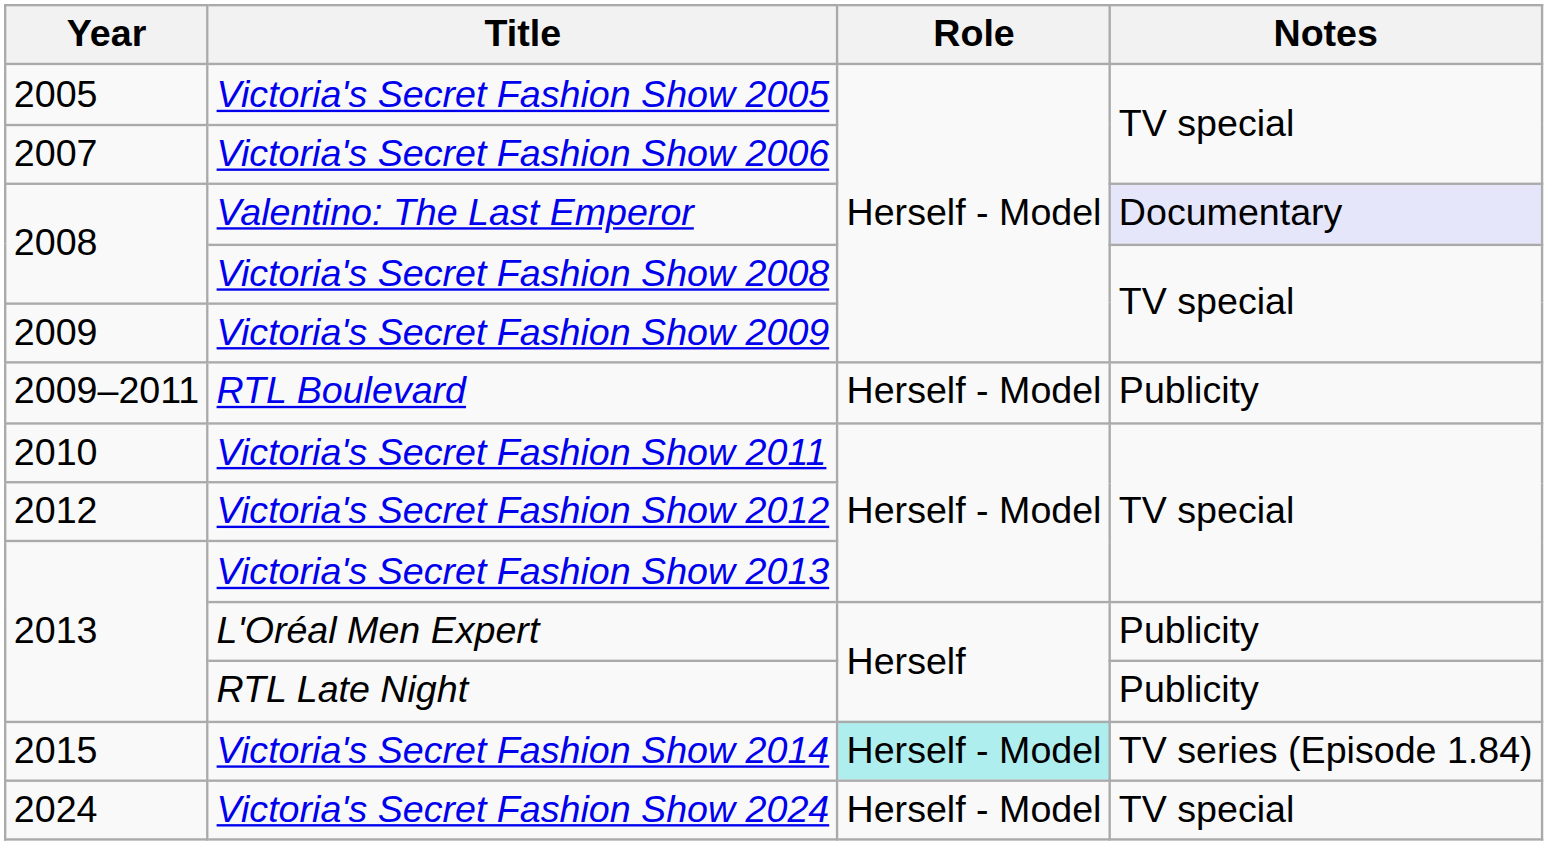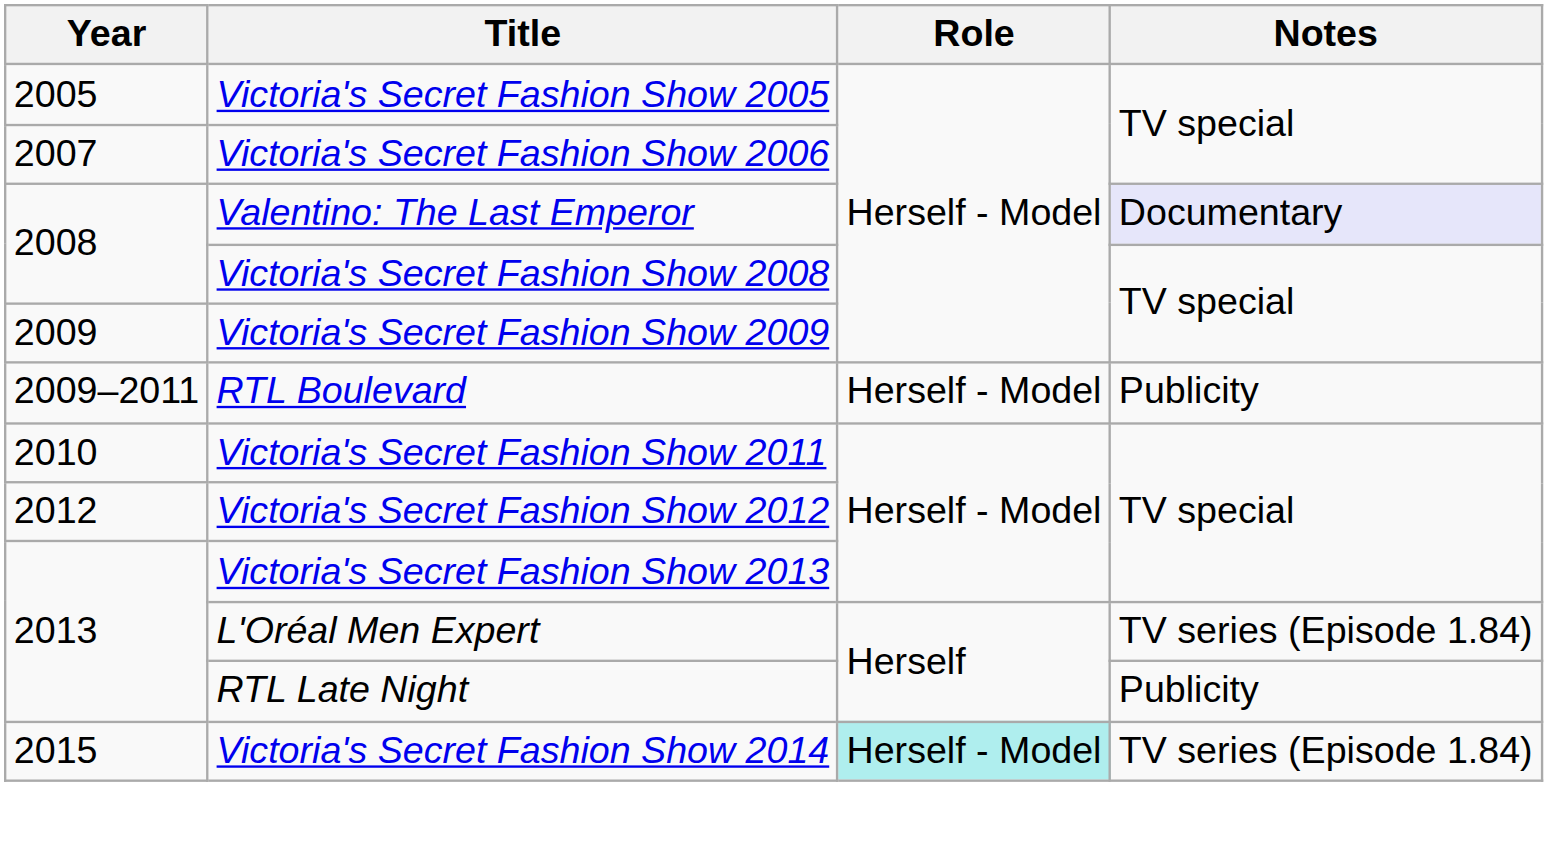L'Oréal Men Expert | Notes: Publicity -> TV series (Episode 1.84)
- row: 2024 | Victoria's Secret Fashion Show 2024 | Herself - Model | TV special
